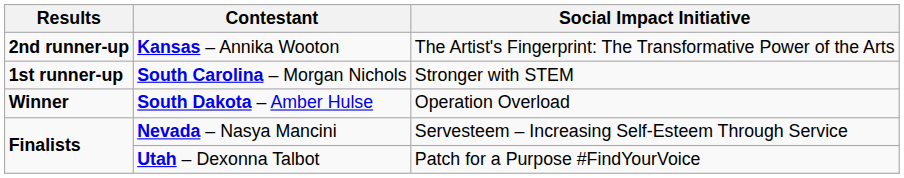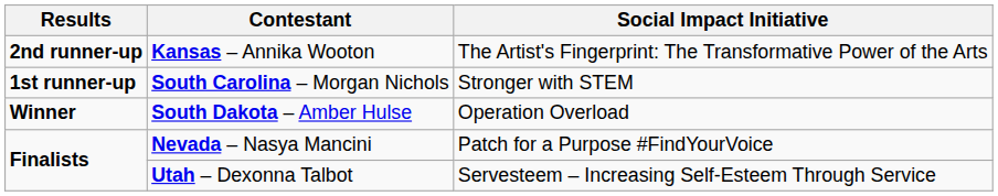Nevada – Nasya Mancini | Social Impact Initiative: Servesteem – Increasing Self-Esteem Through Service -> Patch for a Purpose #FindYourVoice
Utah – Dexonna Talbot | Social Impact Initiative: Patch for a Purpose #FindYourVoice -> Servesteem – Increasing Self-Esteem Through Service
